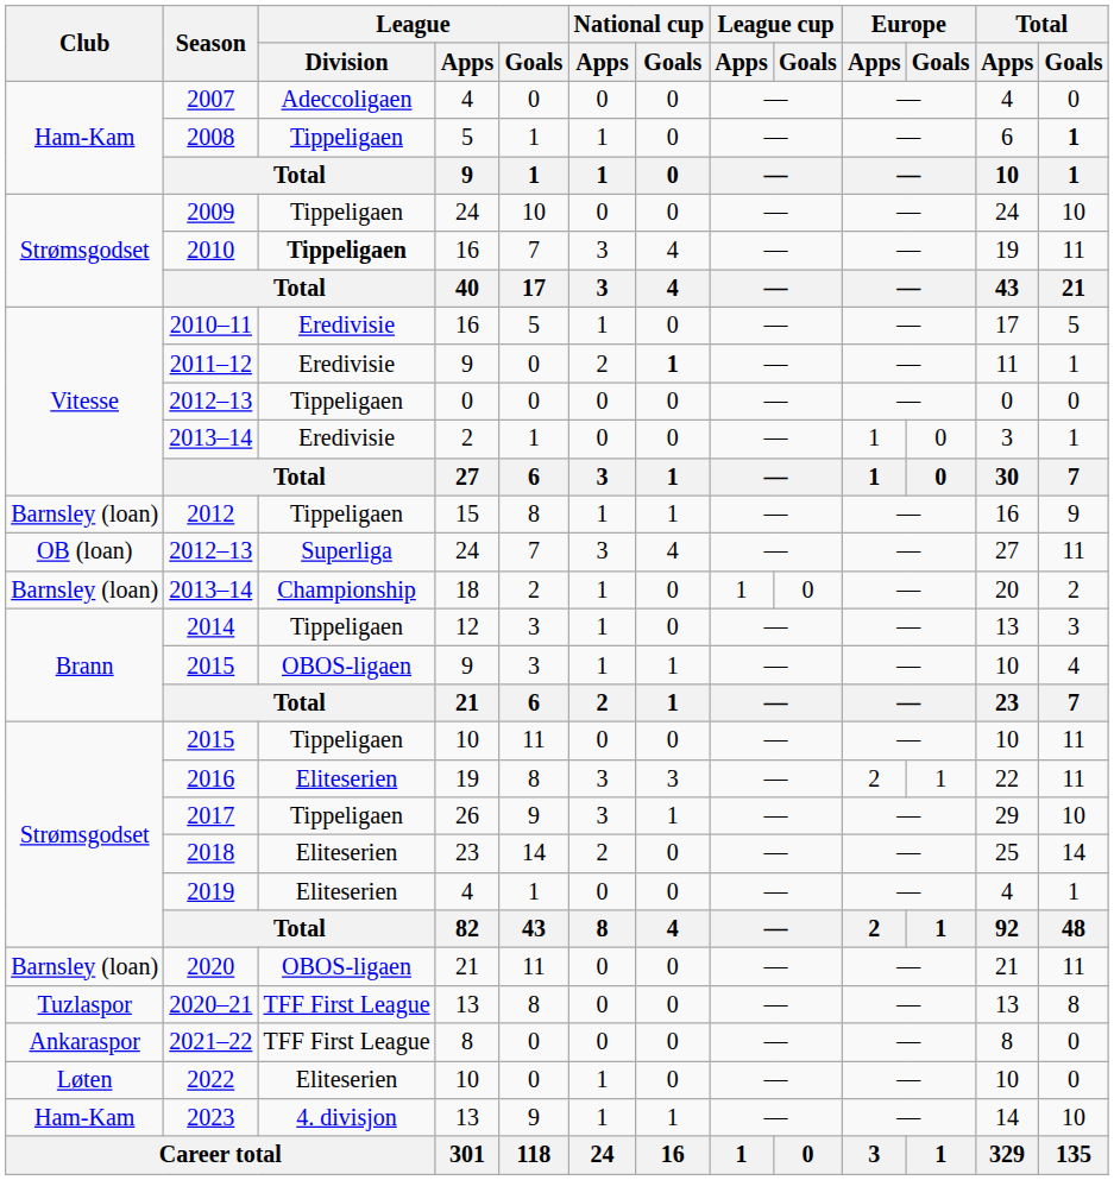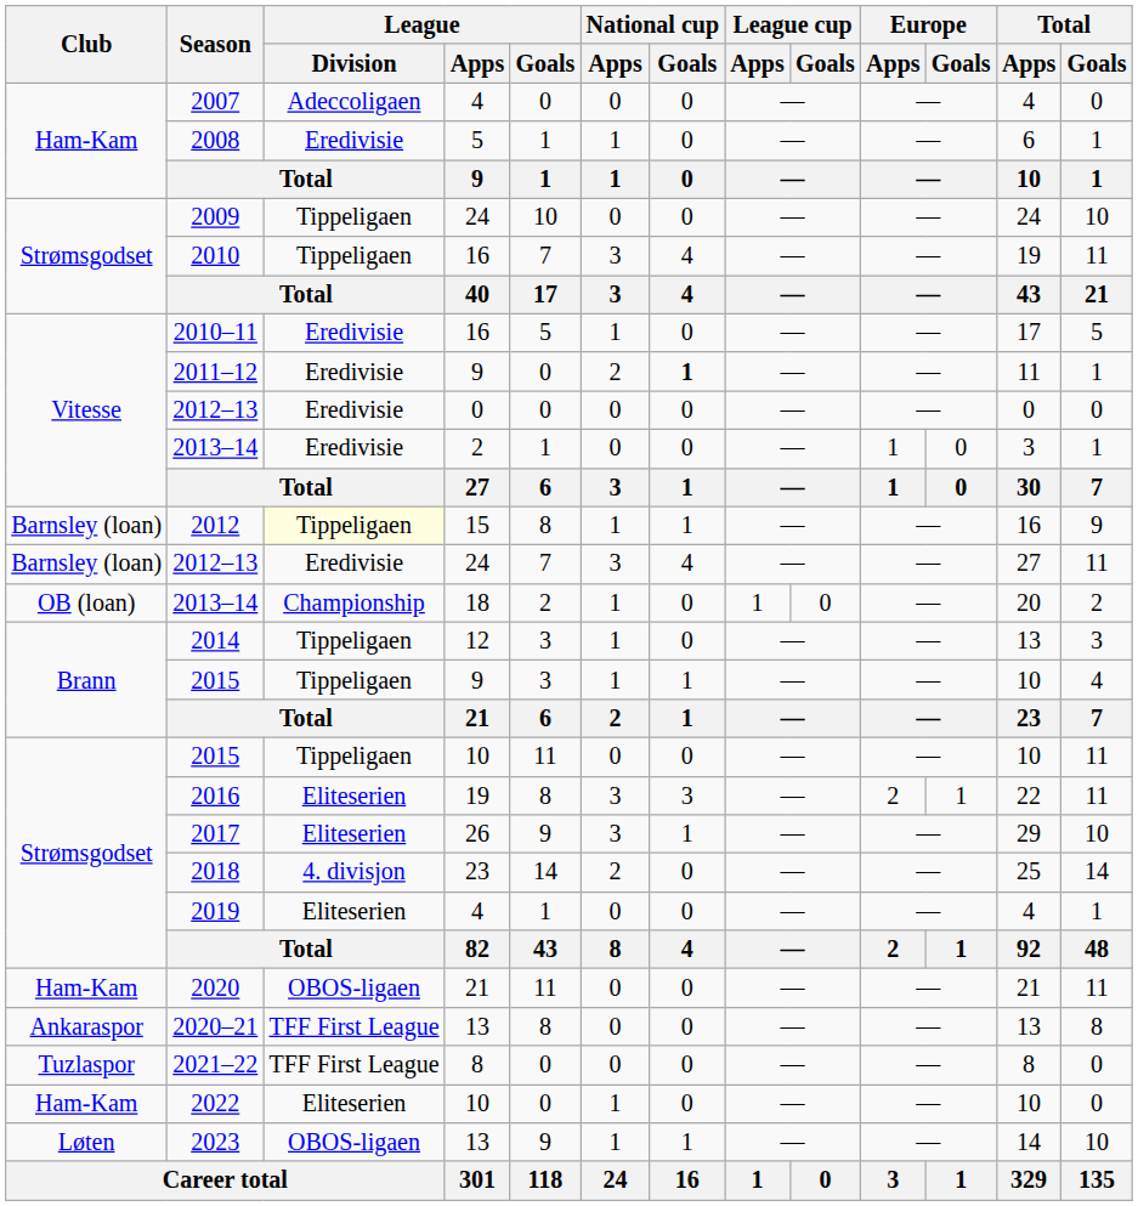2008 | League / Division: Tippeligaen -> Eredivisie
2008 | Total / Goals: bold -> normal
2010 | League / Division: bold -> normal
2012–13 / 0 | League / Division: Tippeligaen -> Eredivisie
2012 | League / Division: no background -> lightyellow background
2012–13 / 24 | Club: OB (loan) -> Barnsley (loan)
2012–13 / 24 | League / Division: Superliga -> Eredivisie
2013–14 / 18 | Club: Barnsley (loan) -> OB (loan)
2015 / 9 | League / Division: OBOS-ligaen -> Tippeligaen
2017 | League / Division: Tippeligaen -> Eliteserien
2018 | League / Division: Eliteserien -> 4. divisjon
2020 | Club: Barnsley (loan) -> Ham-Kam
2020–21 | Club: Tuzlaspor -> Ankaraspor
2021–22 | Club: Ankaraspor -> Tuzlaspor
2022 | Club: Løten -> Ham-Kam
2023 | Club: Ham-Kam -> Løten
2023 | League / Division: 4. divisjon -> OBOS-ligaen
